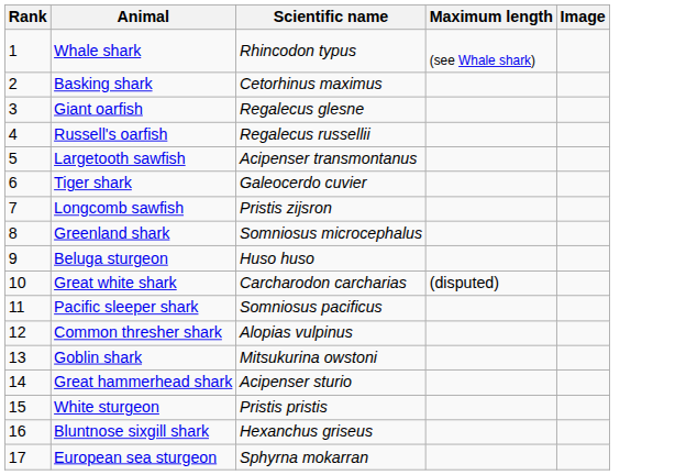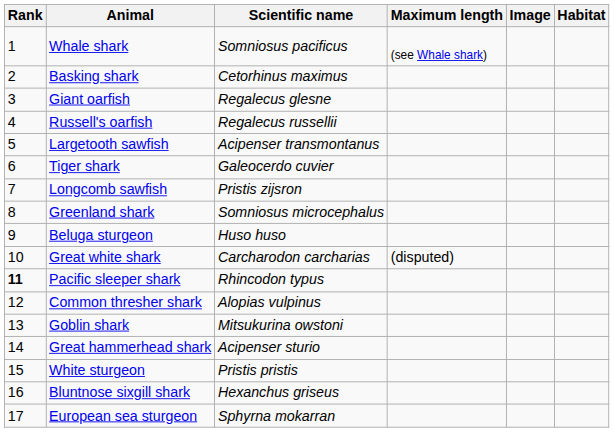+ column: Habitat
Whale shark | Scientific name: Rhincodon typus -> Somniosus pacificus
Pacific sleeper shark | Rank: normal -> bold
Pacific sleeper shark | Scientific name: Somniosus pacificus -> Rhincodon typus
